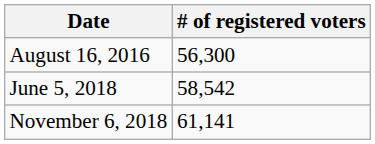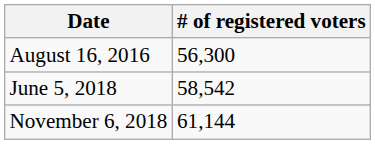November 6, 2018 | # of registered voters: 61,141 -> 61,144
